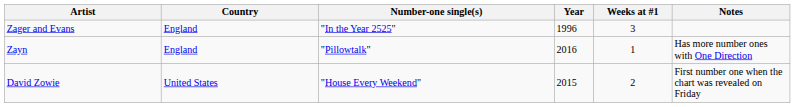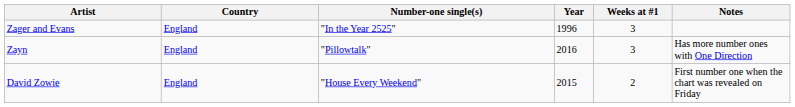Zayn | Weeks at #1: 1 -> 3
David Zowie | Country: United States -> England
